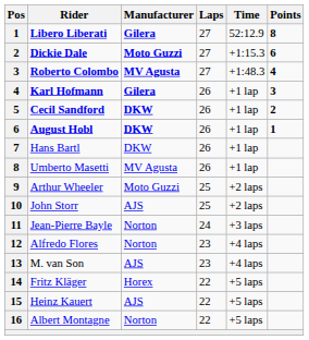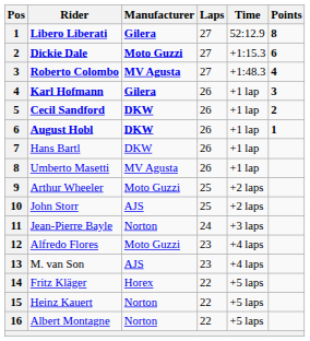Alfredo Flores | Manufacturer: Norton -> Moto Guzzi
Heinz Kauert | Manufacturer: AJS -> Norton
